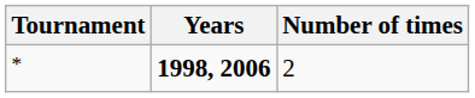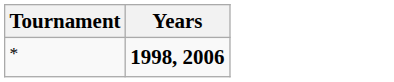- column: Number of times | 2
